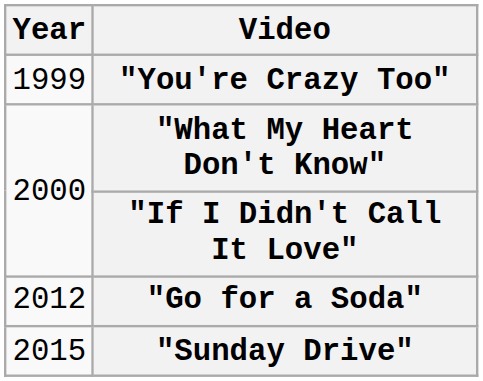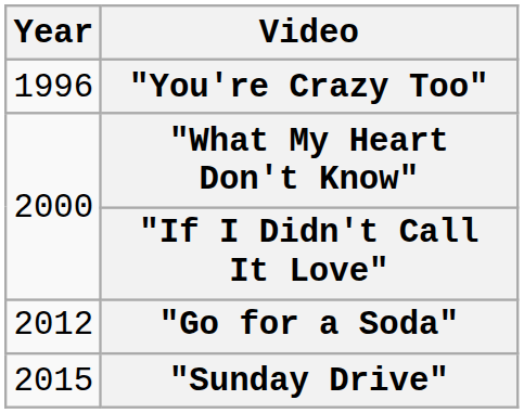"You're Crazy Too" | Year: 1999 -> 1996
